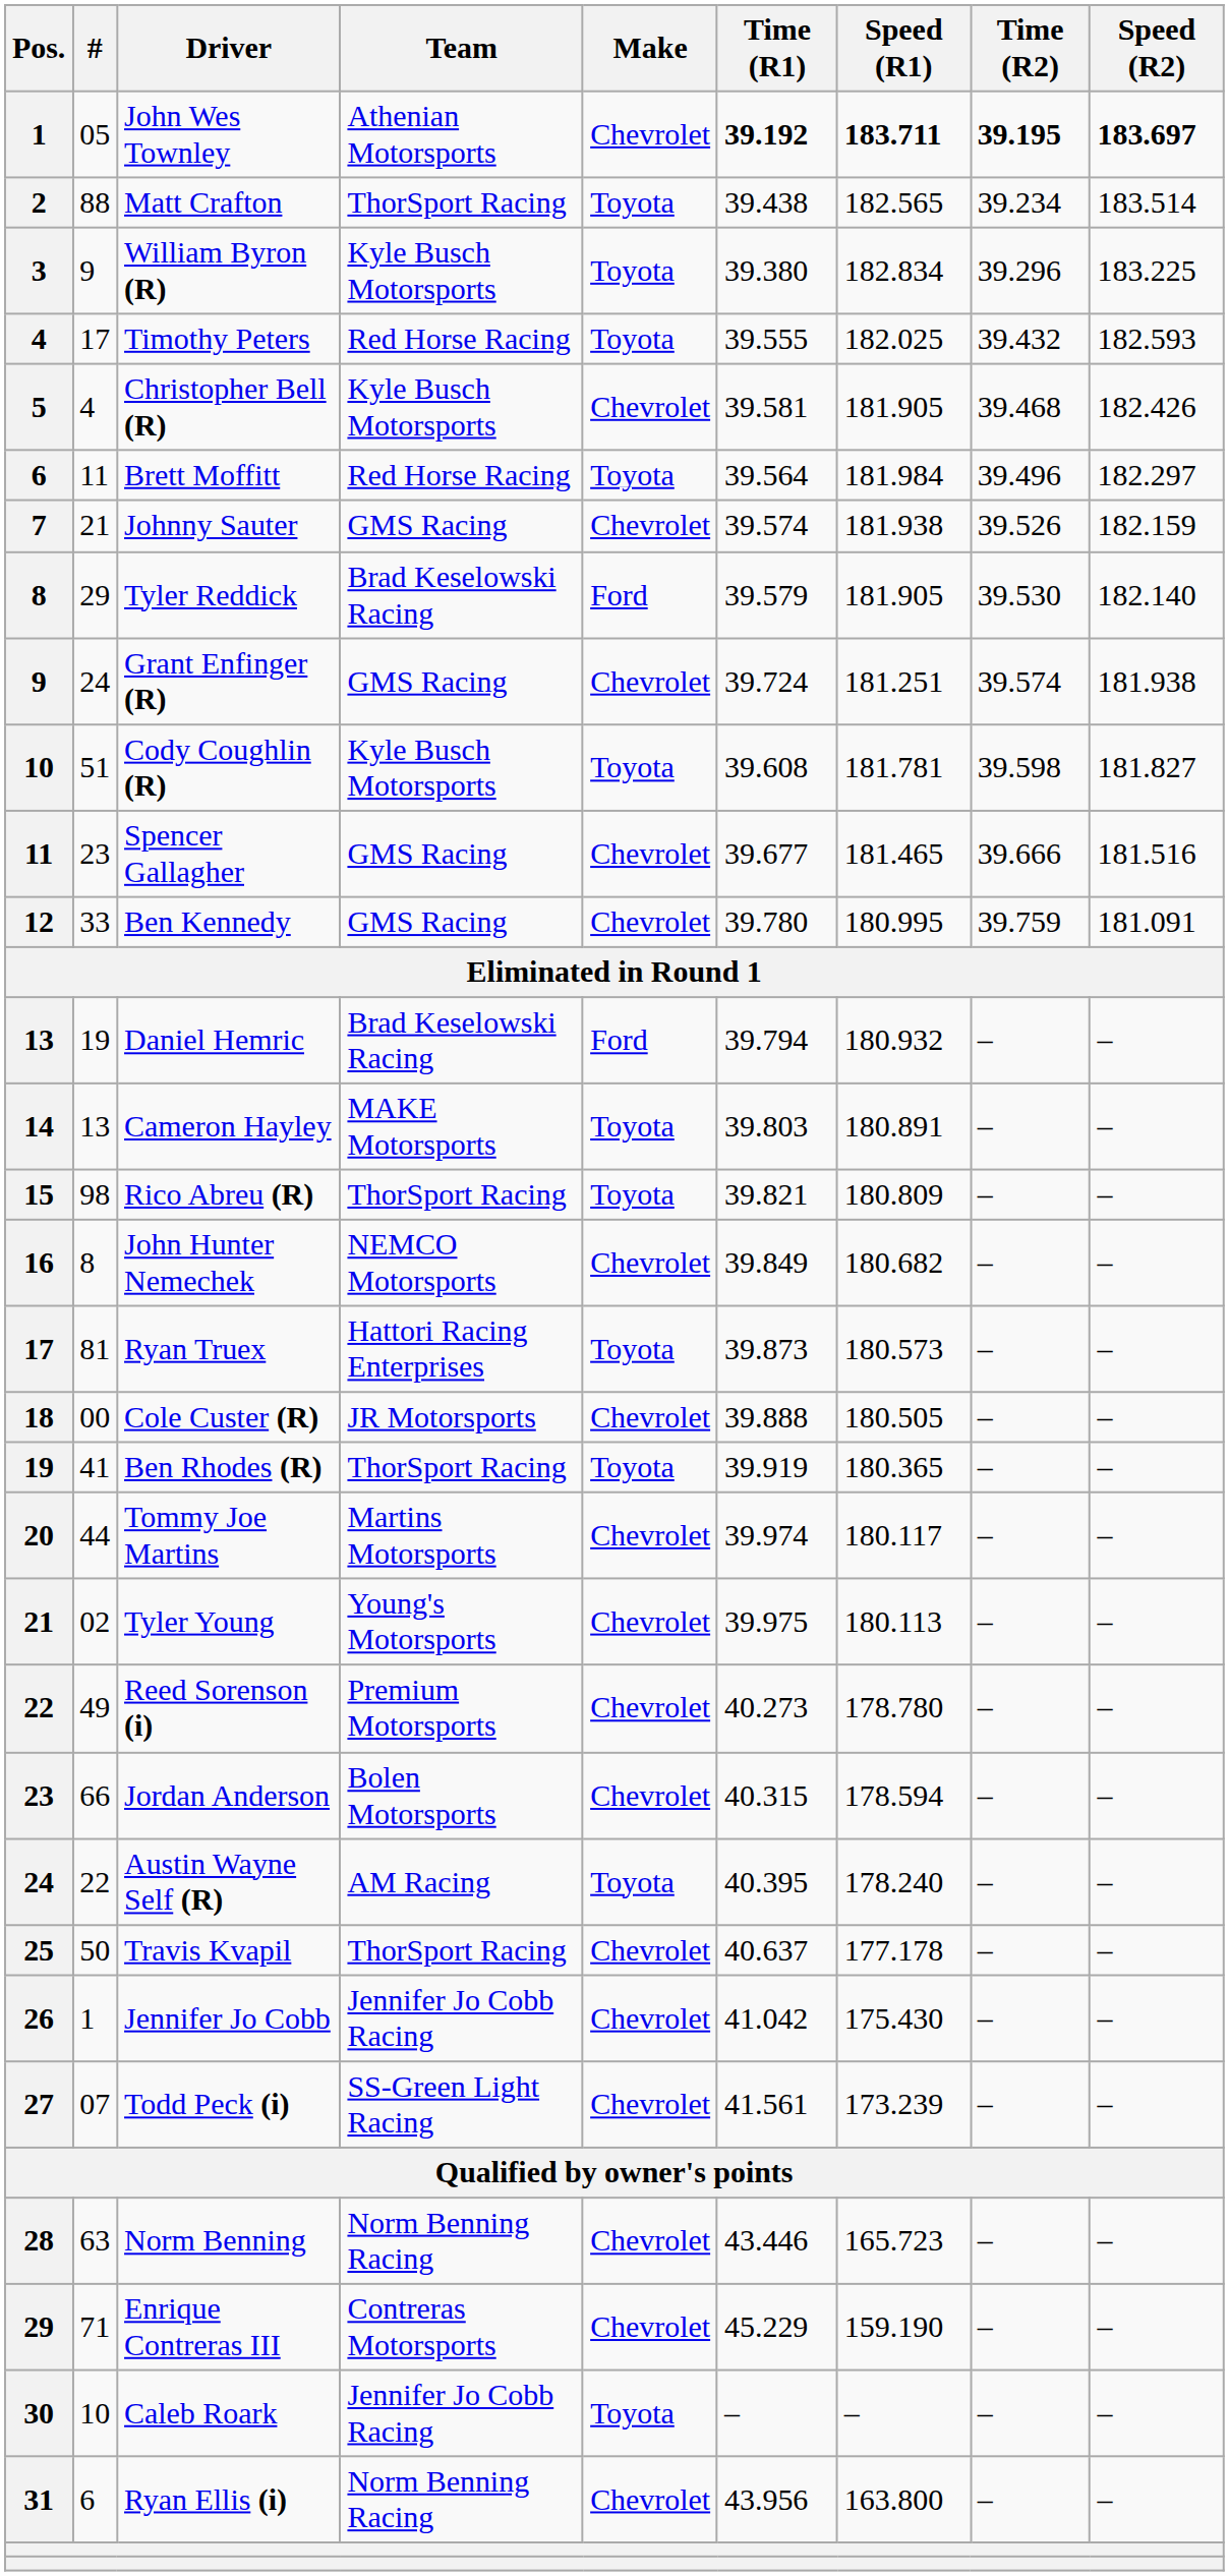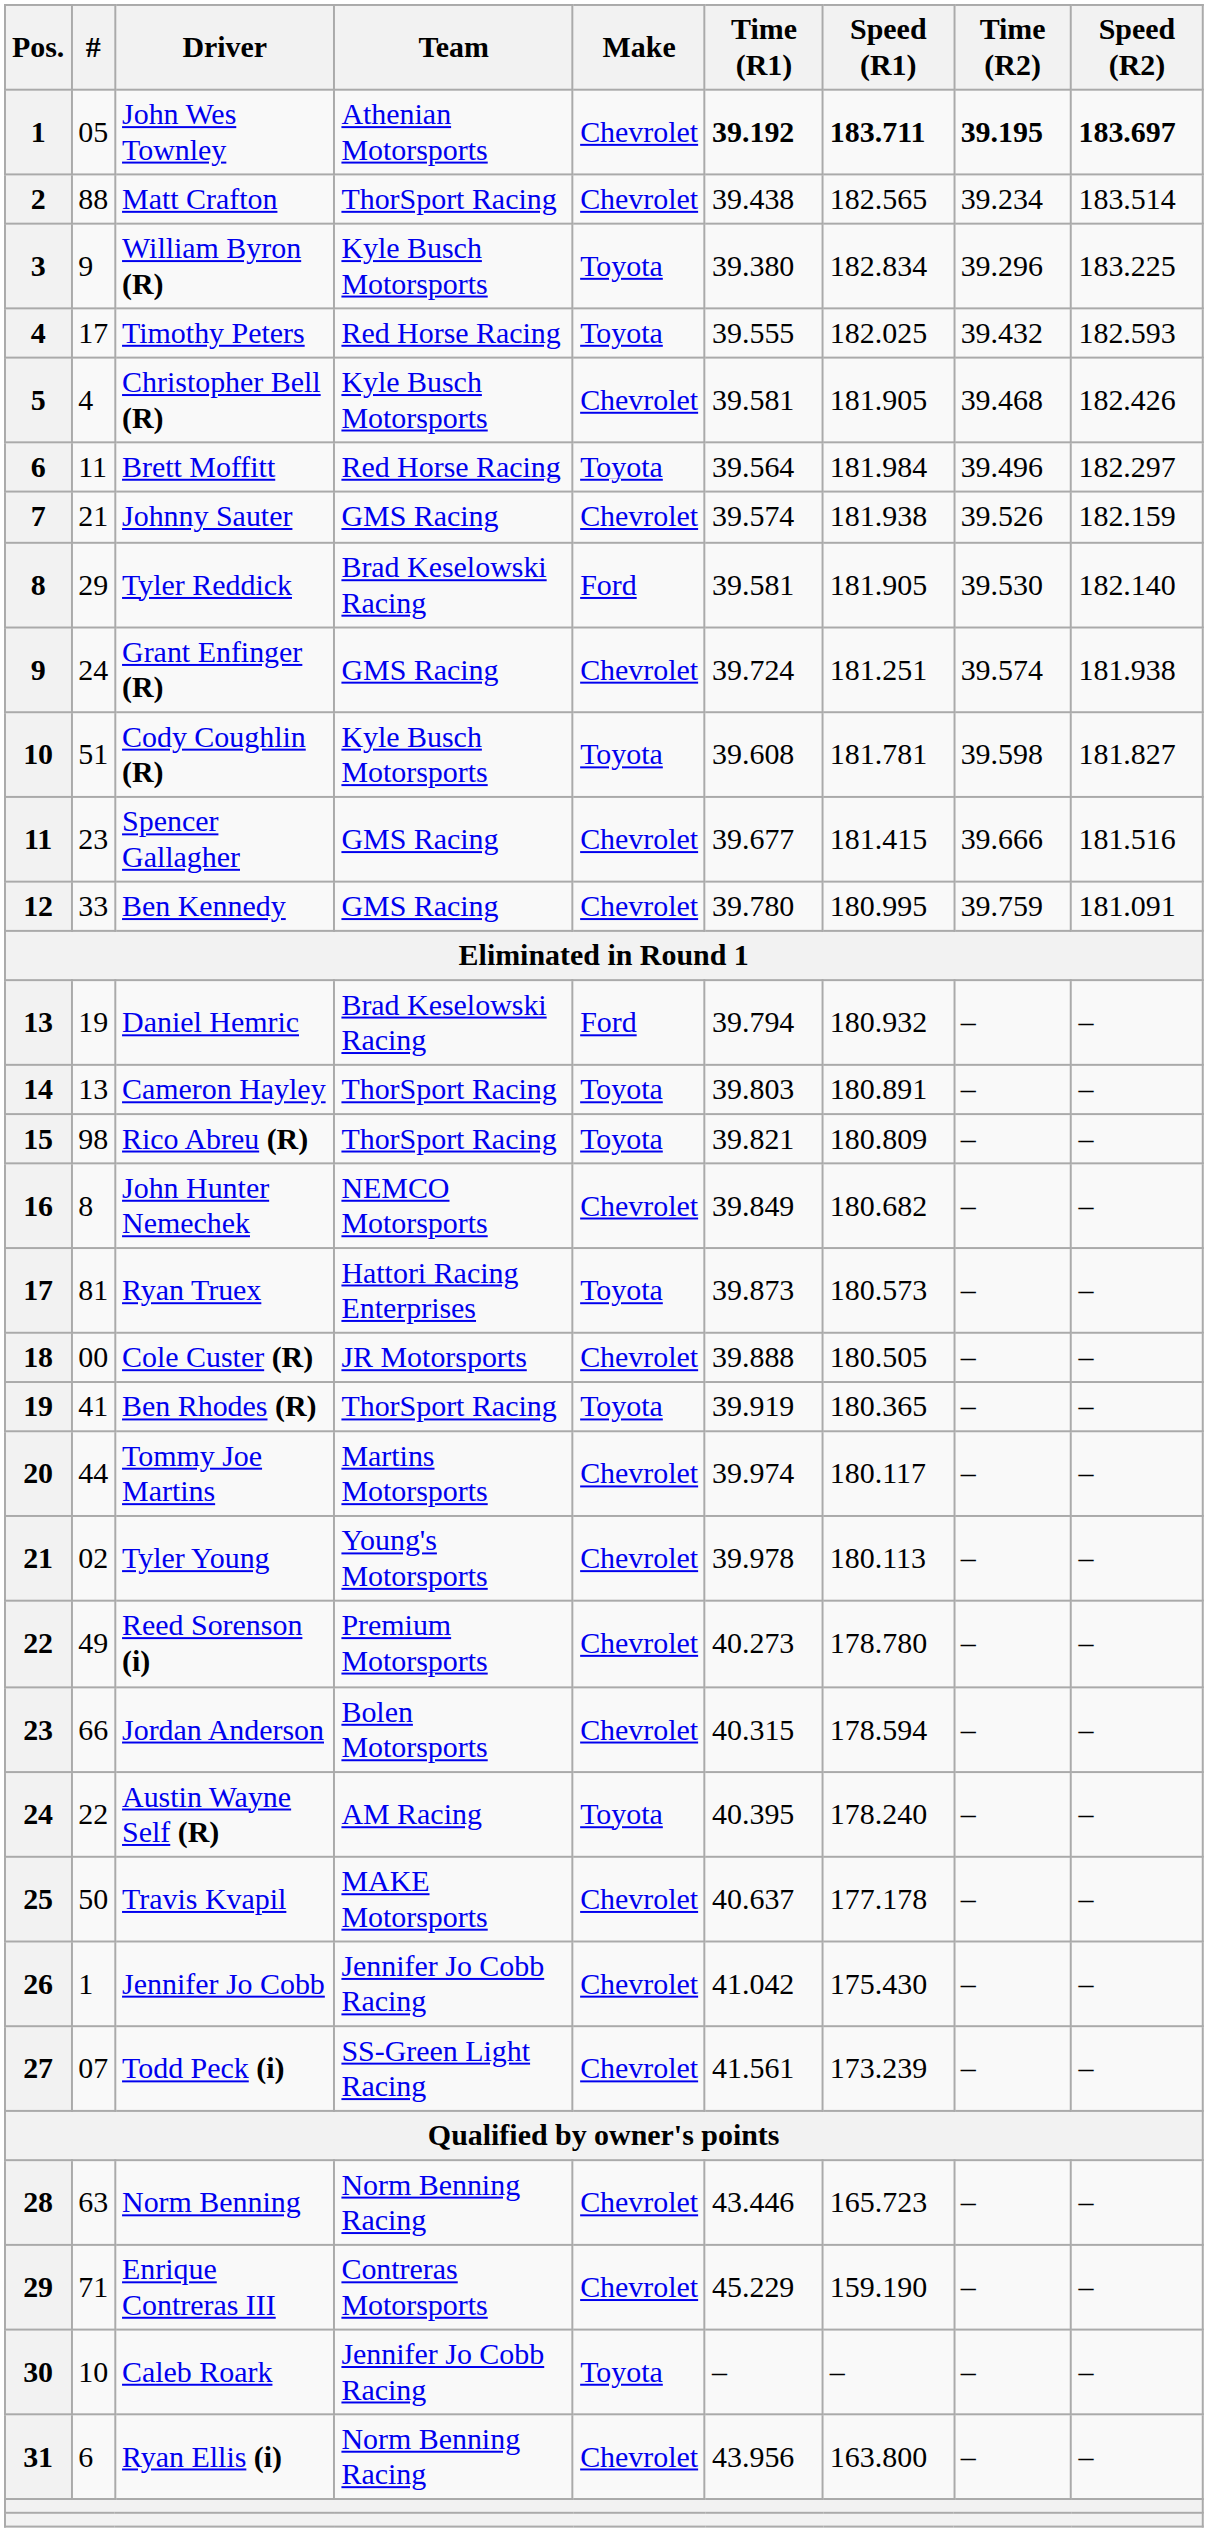Matt Crafton | Make: Toyota -> Chevrolet
Tyler Reddick | Time (R1): 39.579 -> 39.581
Spencer Gallagher | Speed (R1): 181.465 -> 181.415
Cameron Hayley | Team: MAKE Motorsports -> ThorSport Racing
Tyler Young | Time (R1): 39.975 -> 39.978
Travis Kvapil | Team: ThorSport Racing -> MAKE Motorsports
